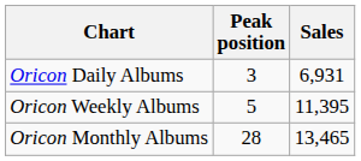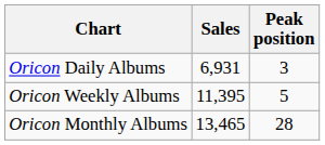columns swapped: Peak position <-> Sales
